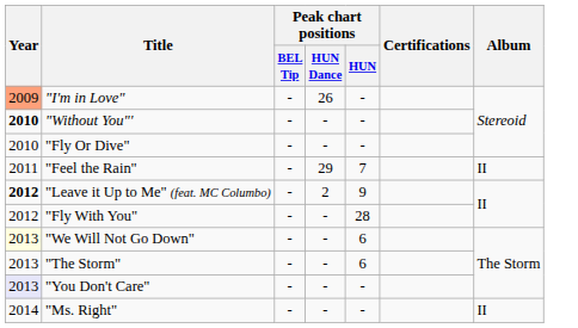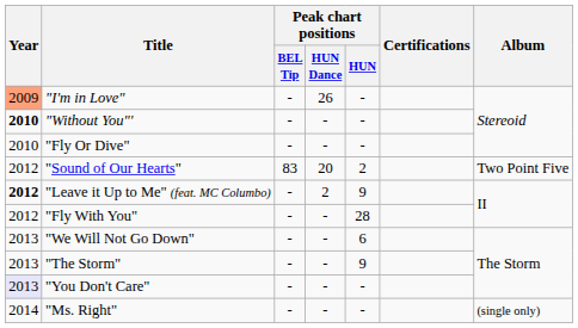- row: 2011 | "Feel the Rain" | - | 29 | 7 | II
+ row: 2012 | "Sound of Our Hearts" | 83 | 20 | 2 | Two Point Five
"We Will Not Go Down" | Year: lightyellow background -> no background
"The Storm" | Peak chart positions / HUN: 6 -> 9
"Ms. Right" | Album: II -> (single only)
